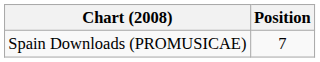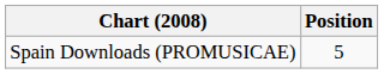Spain Downloads (PROMUSICAE) | Position: 7 -> 5
